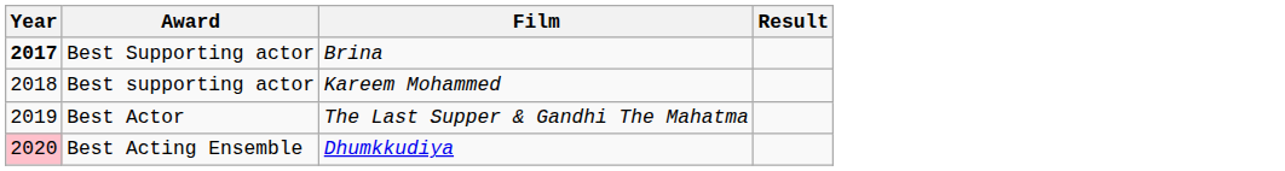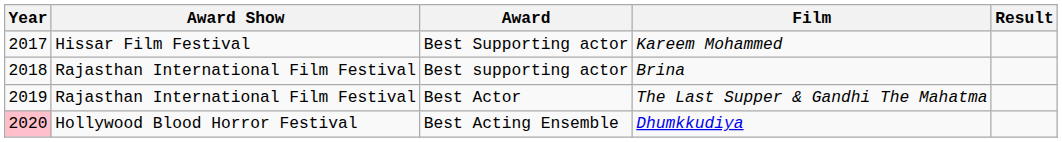+ column: Award Show | Hissar Film Festival | Rajasthan International Film Festival | Rajasthan International Film Festival | Hollywood Blood Horror Festival
Best Supporting actor | Year: bold -> normal
Best Supporting actor | Film: Brina -> Kareem Mohammed
Best supporting actor | Film: Kareem Mohammed -> Brina
